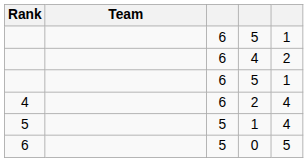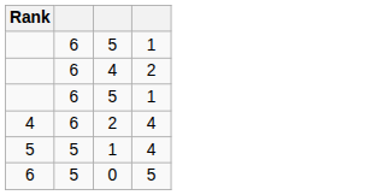- column: Team
